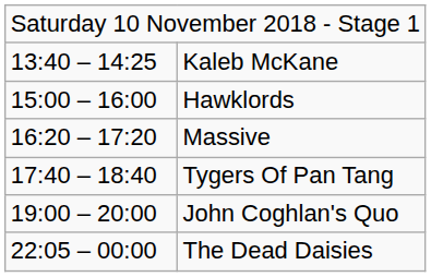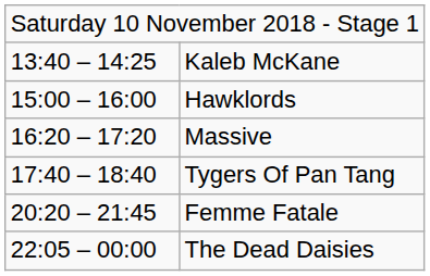- row: 19:00 – 20:00 | John Coghlan's Quo
+ row: 20:20 – 21:45 | Femme Fatale
